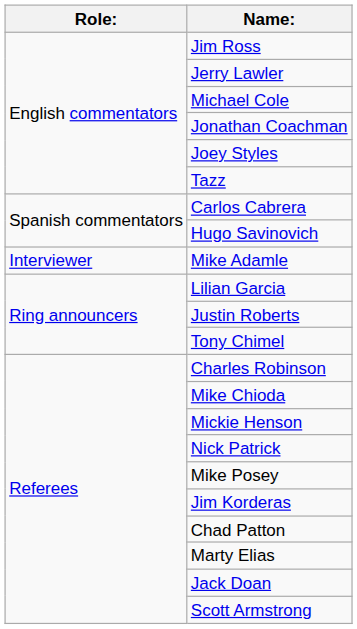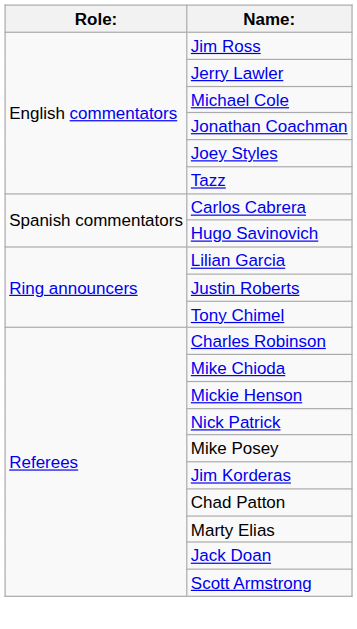- row: Interviewer | Mike Adamle
